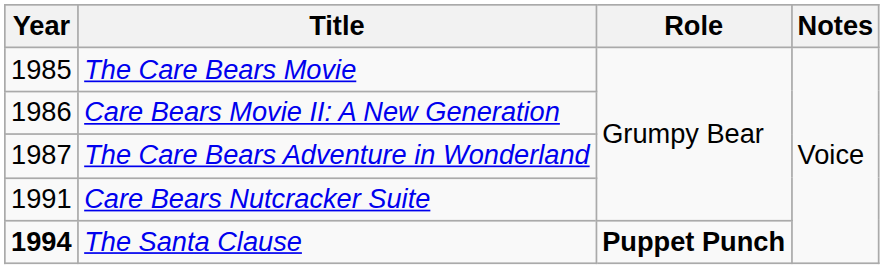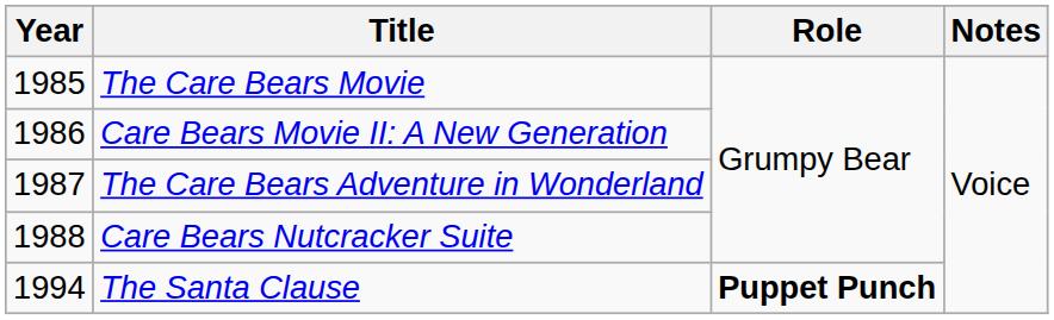Care Bears Nutcracker Suite | Year: 1991 -> 1988
The Santa Clause | Year: bold -> normal
